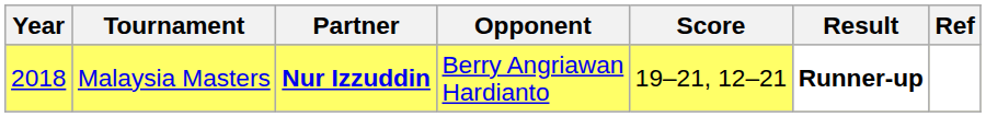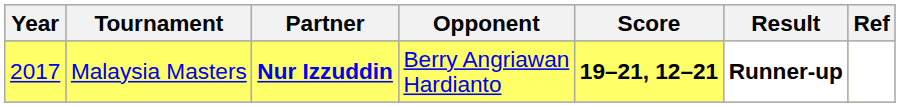Malaysia Masters | Year: 2018 -> 2017
Malaysia Masters | Score: normal -> bold
